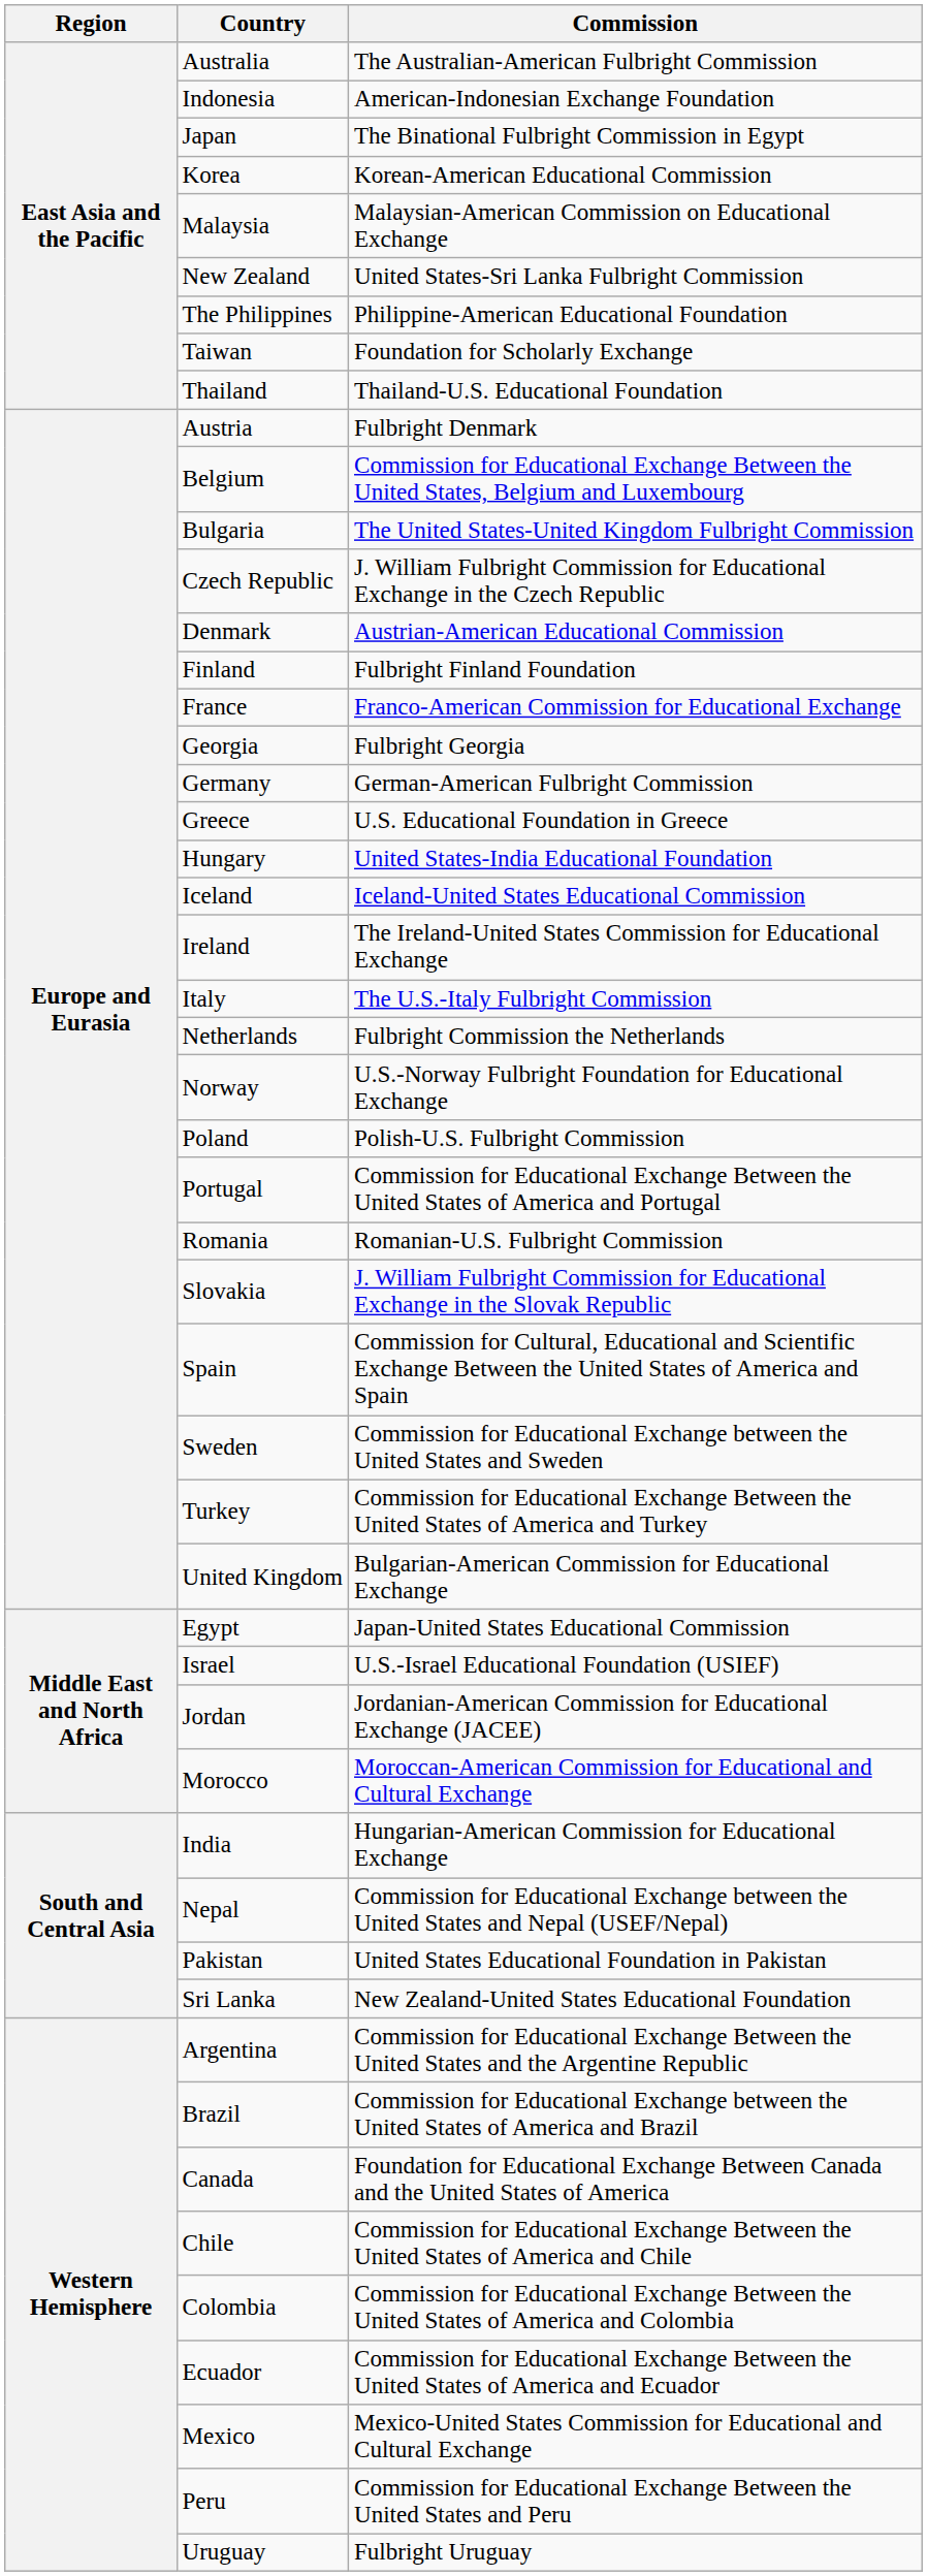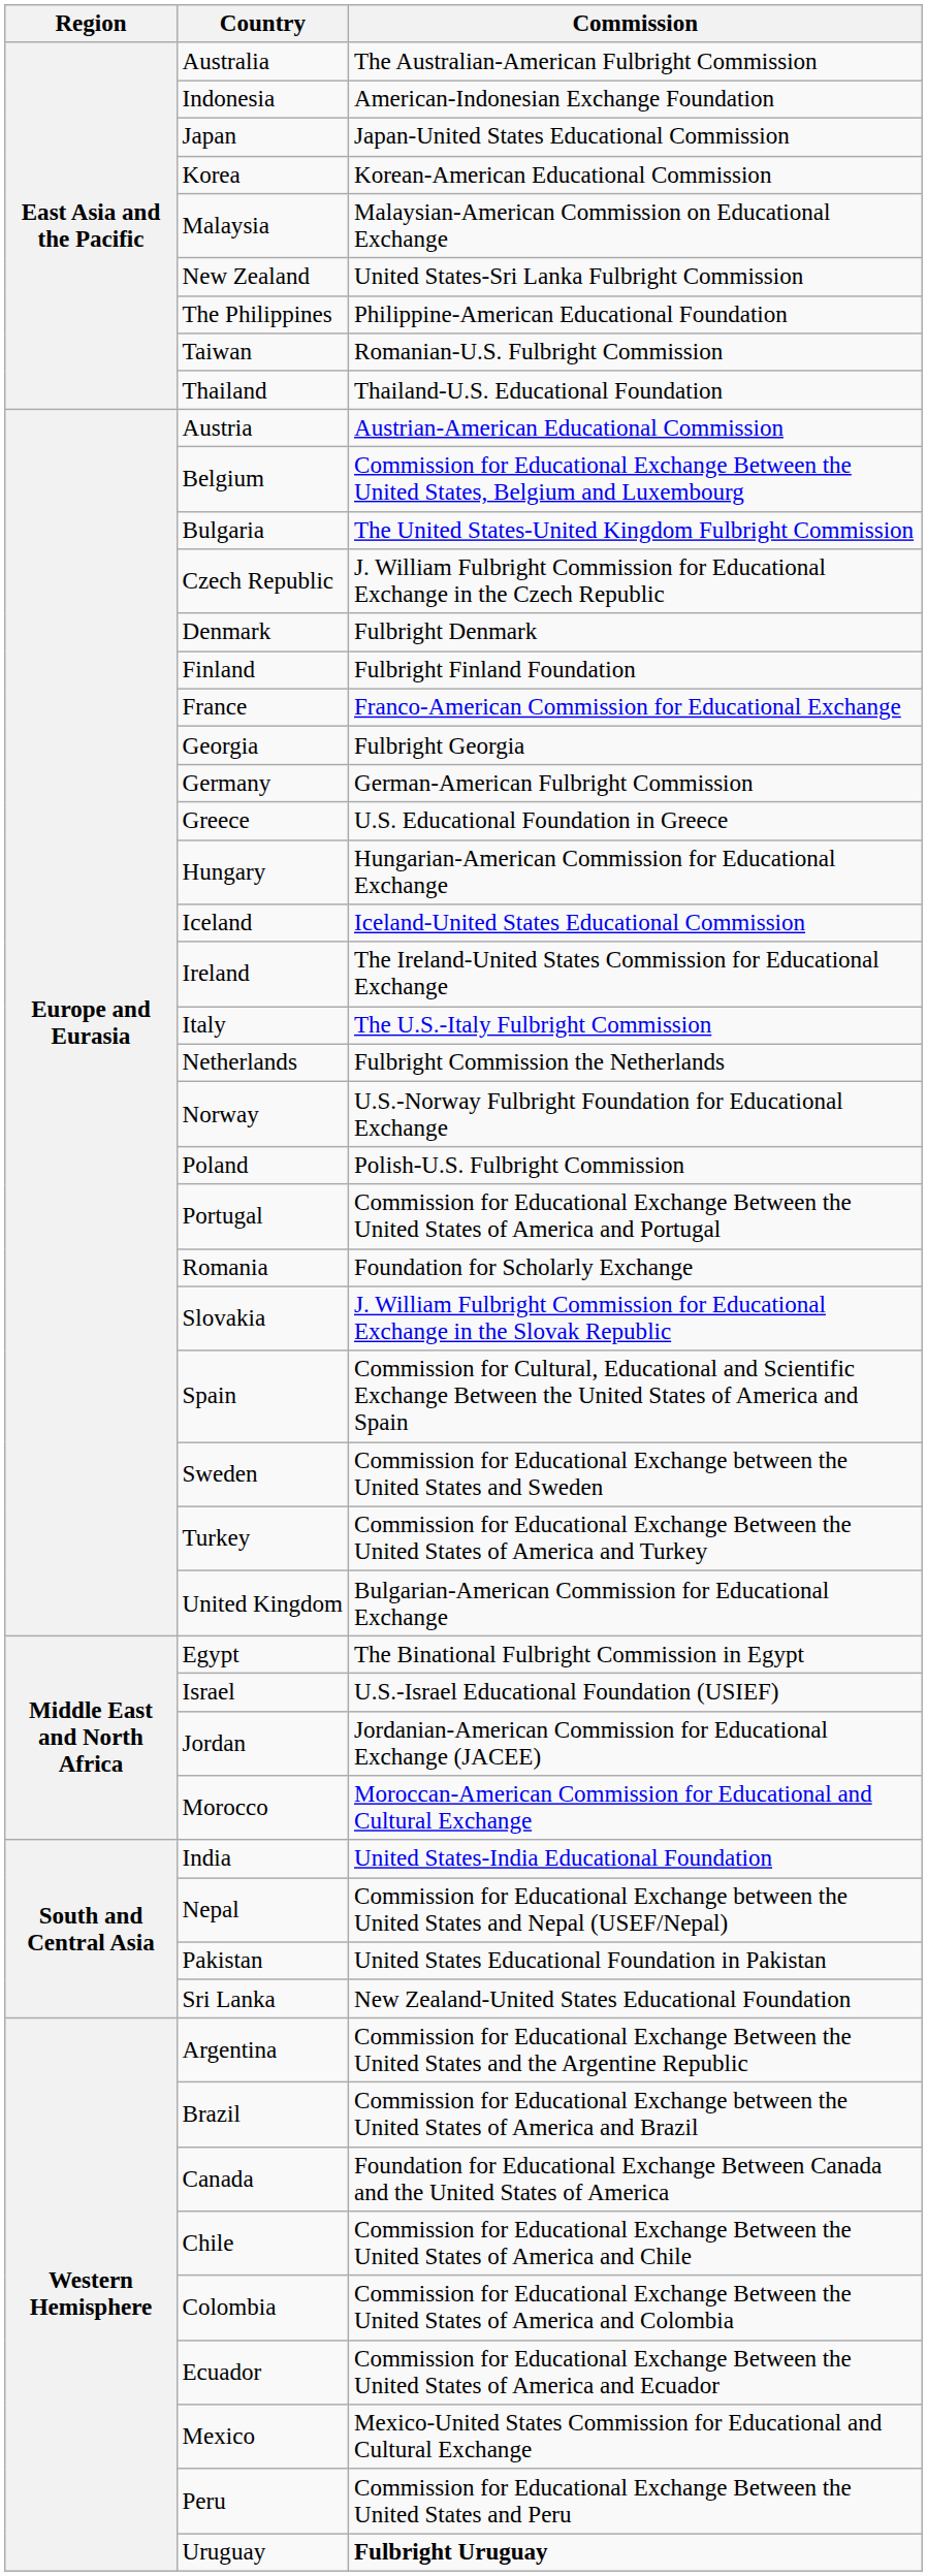Japan | Commission: The Binational Fulbright Commission in Egypt -> Japan-United States Educational Commission
Taiwan | Commission: Foundation for Scholarly Exchange -> Romanian-U.S. Fulbright Commission
Austria | Commission: Fulbright Denmark -> Austrian-American Educational Commission
Denmark | Commission: Austrian-American Educational Commission -> Fulbright Denmark
Hungary | Commission: United States-India Educational Foundation -> Hungarian-American Commission for Educational Exchange
Romania | Commission: Romanian-U.S. Fulbright Commission -> Foundation for Scholarly Exchange
Egypt | Commission: Japan-United States Educational Commission -> The Binational Fulbright Commission in Egypt
India | Commission: Hungarian-American Commission for Educational Exchange -> United States-India Educational Foundation
Uruguay | Commission: normal -> bold
